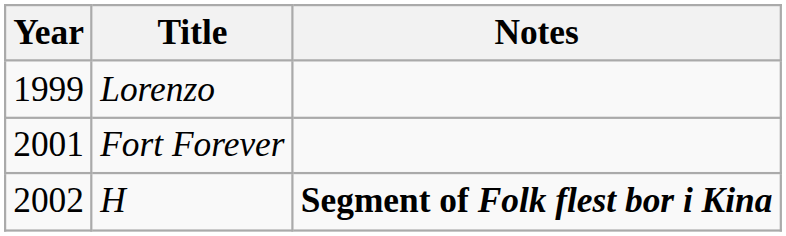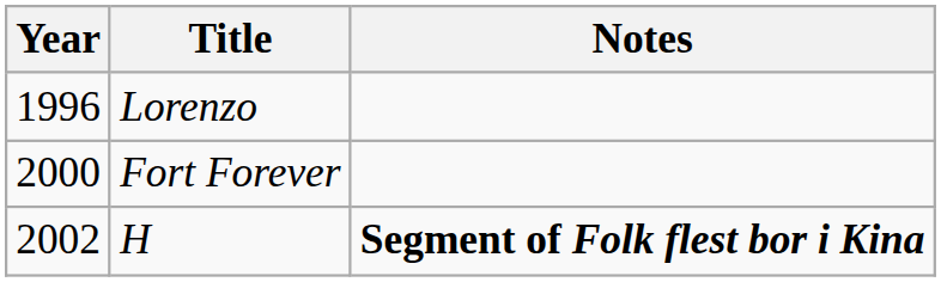Lorenzo | Year: 1999 -> 1996
Fort Forever | Year: 2001 -> 2000
